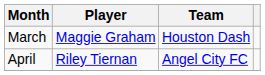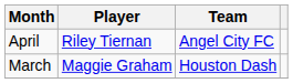rows swapped: March <-> April
